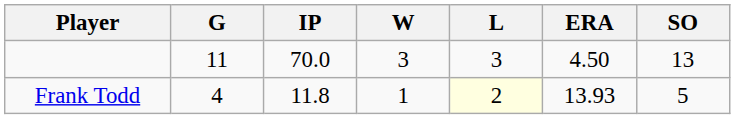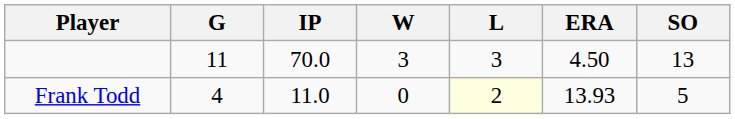Frank Todd | IP: 11.8 -> 11.0
Frank Todd | W: 1 -> 0
